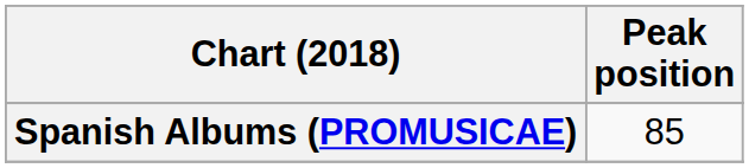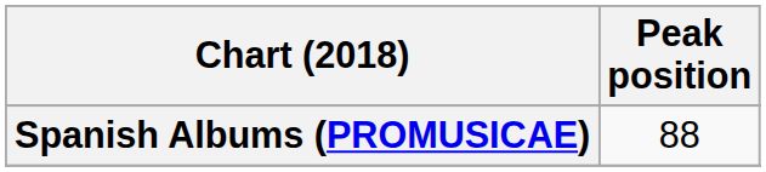Spanish Albums (PROMUSICAE) | Peak position: 85 -> 88
